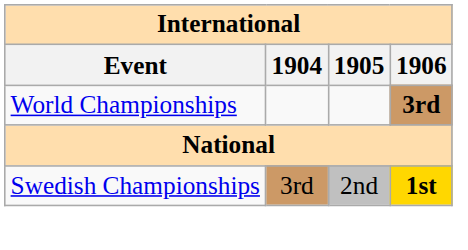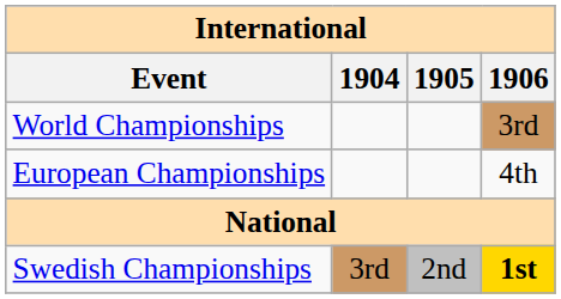World Championships | 1906: bold -> normal
+ row: European Championships | 4th
